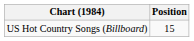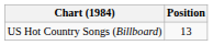US Hot Country Songs (Billboard) | Position: 15 -> 13
